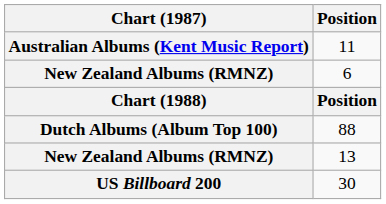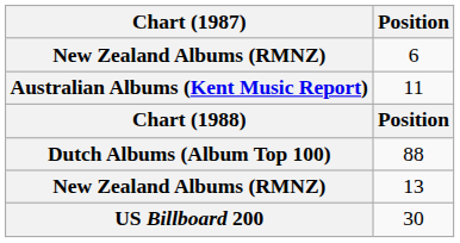rows swapped: 11 <-> 6
